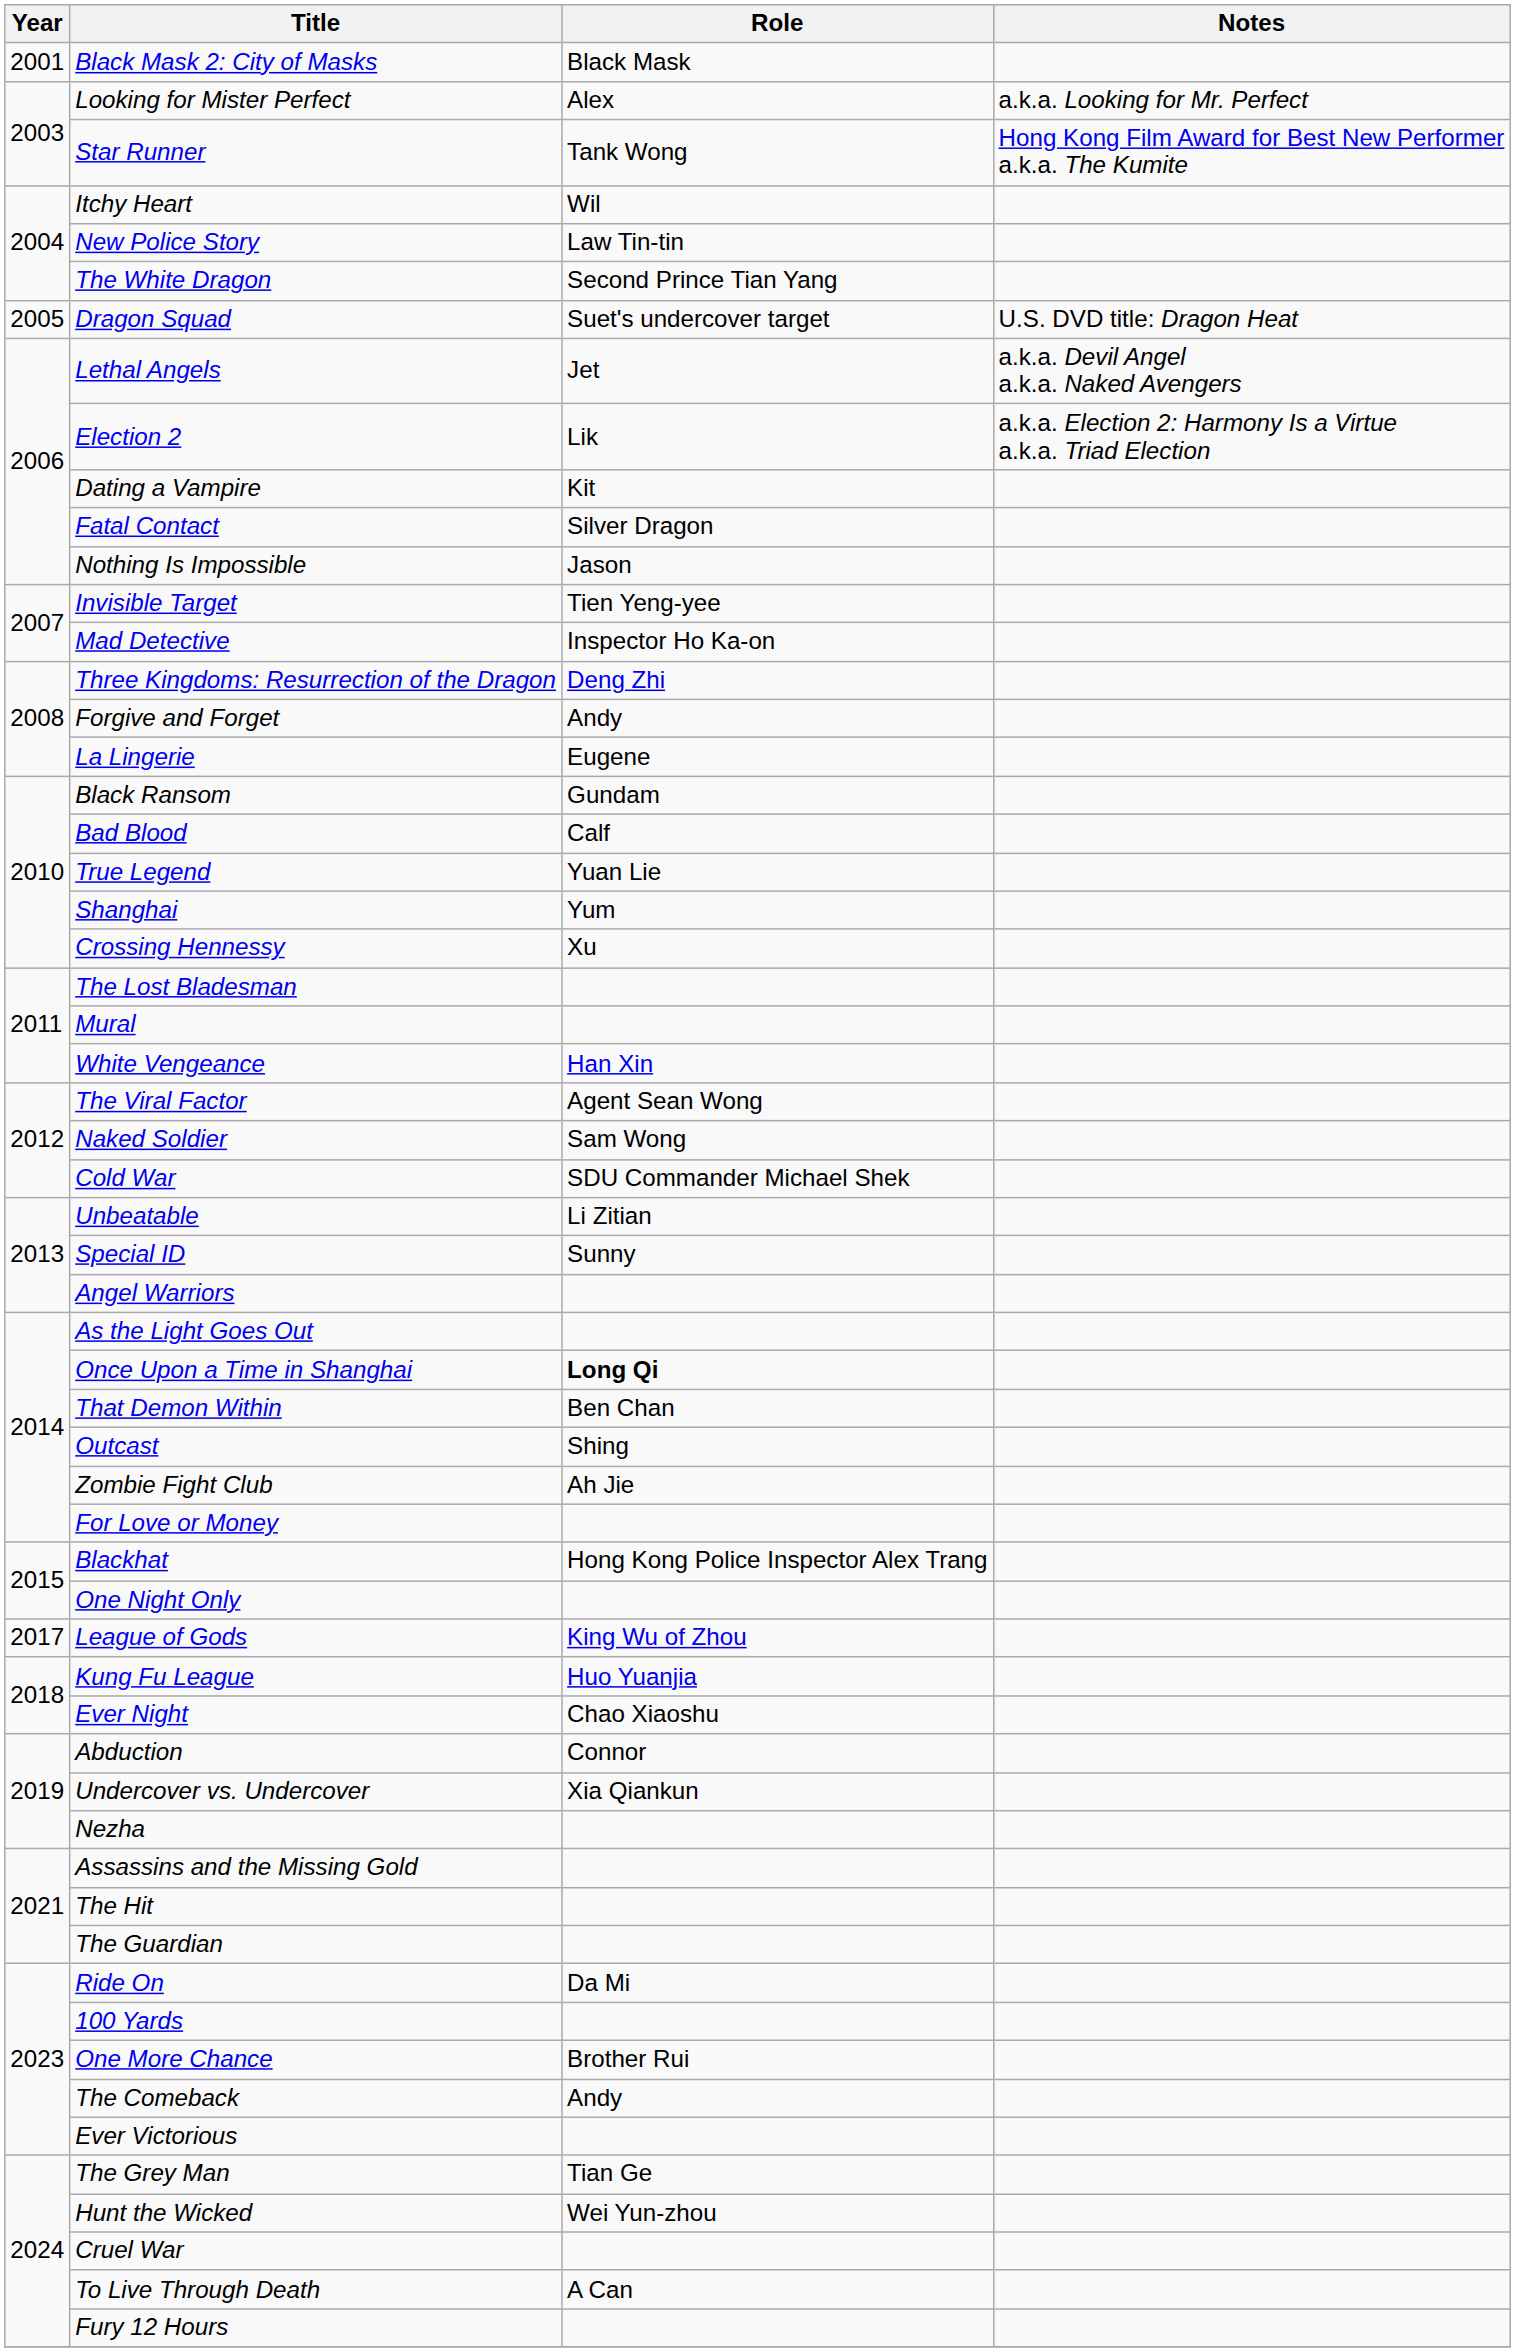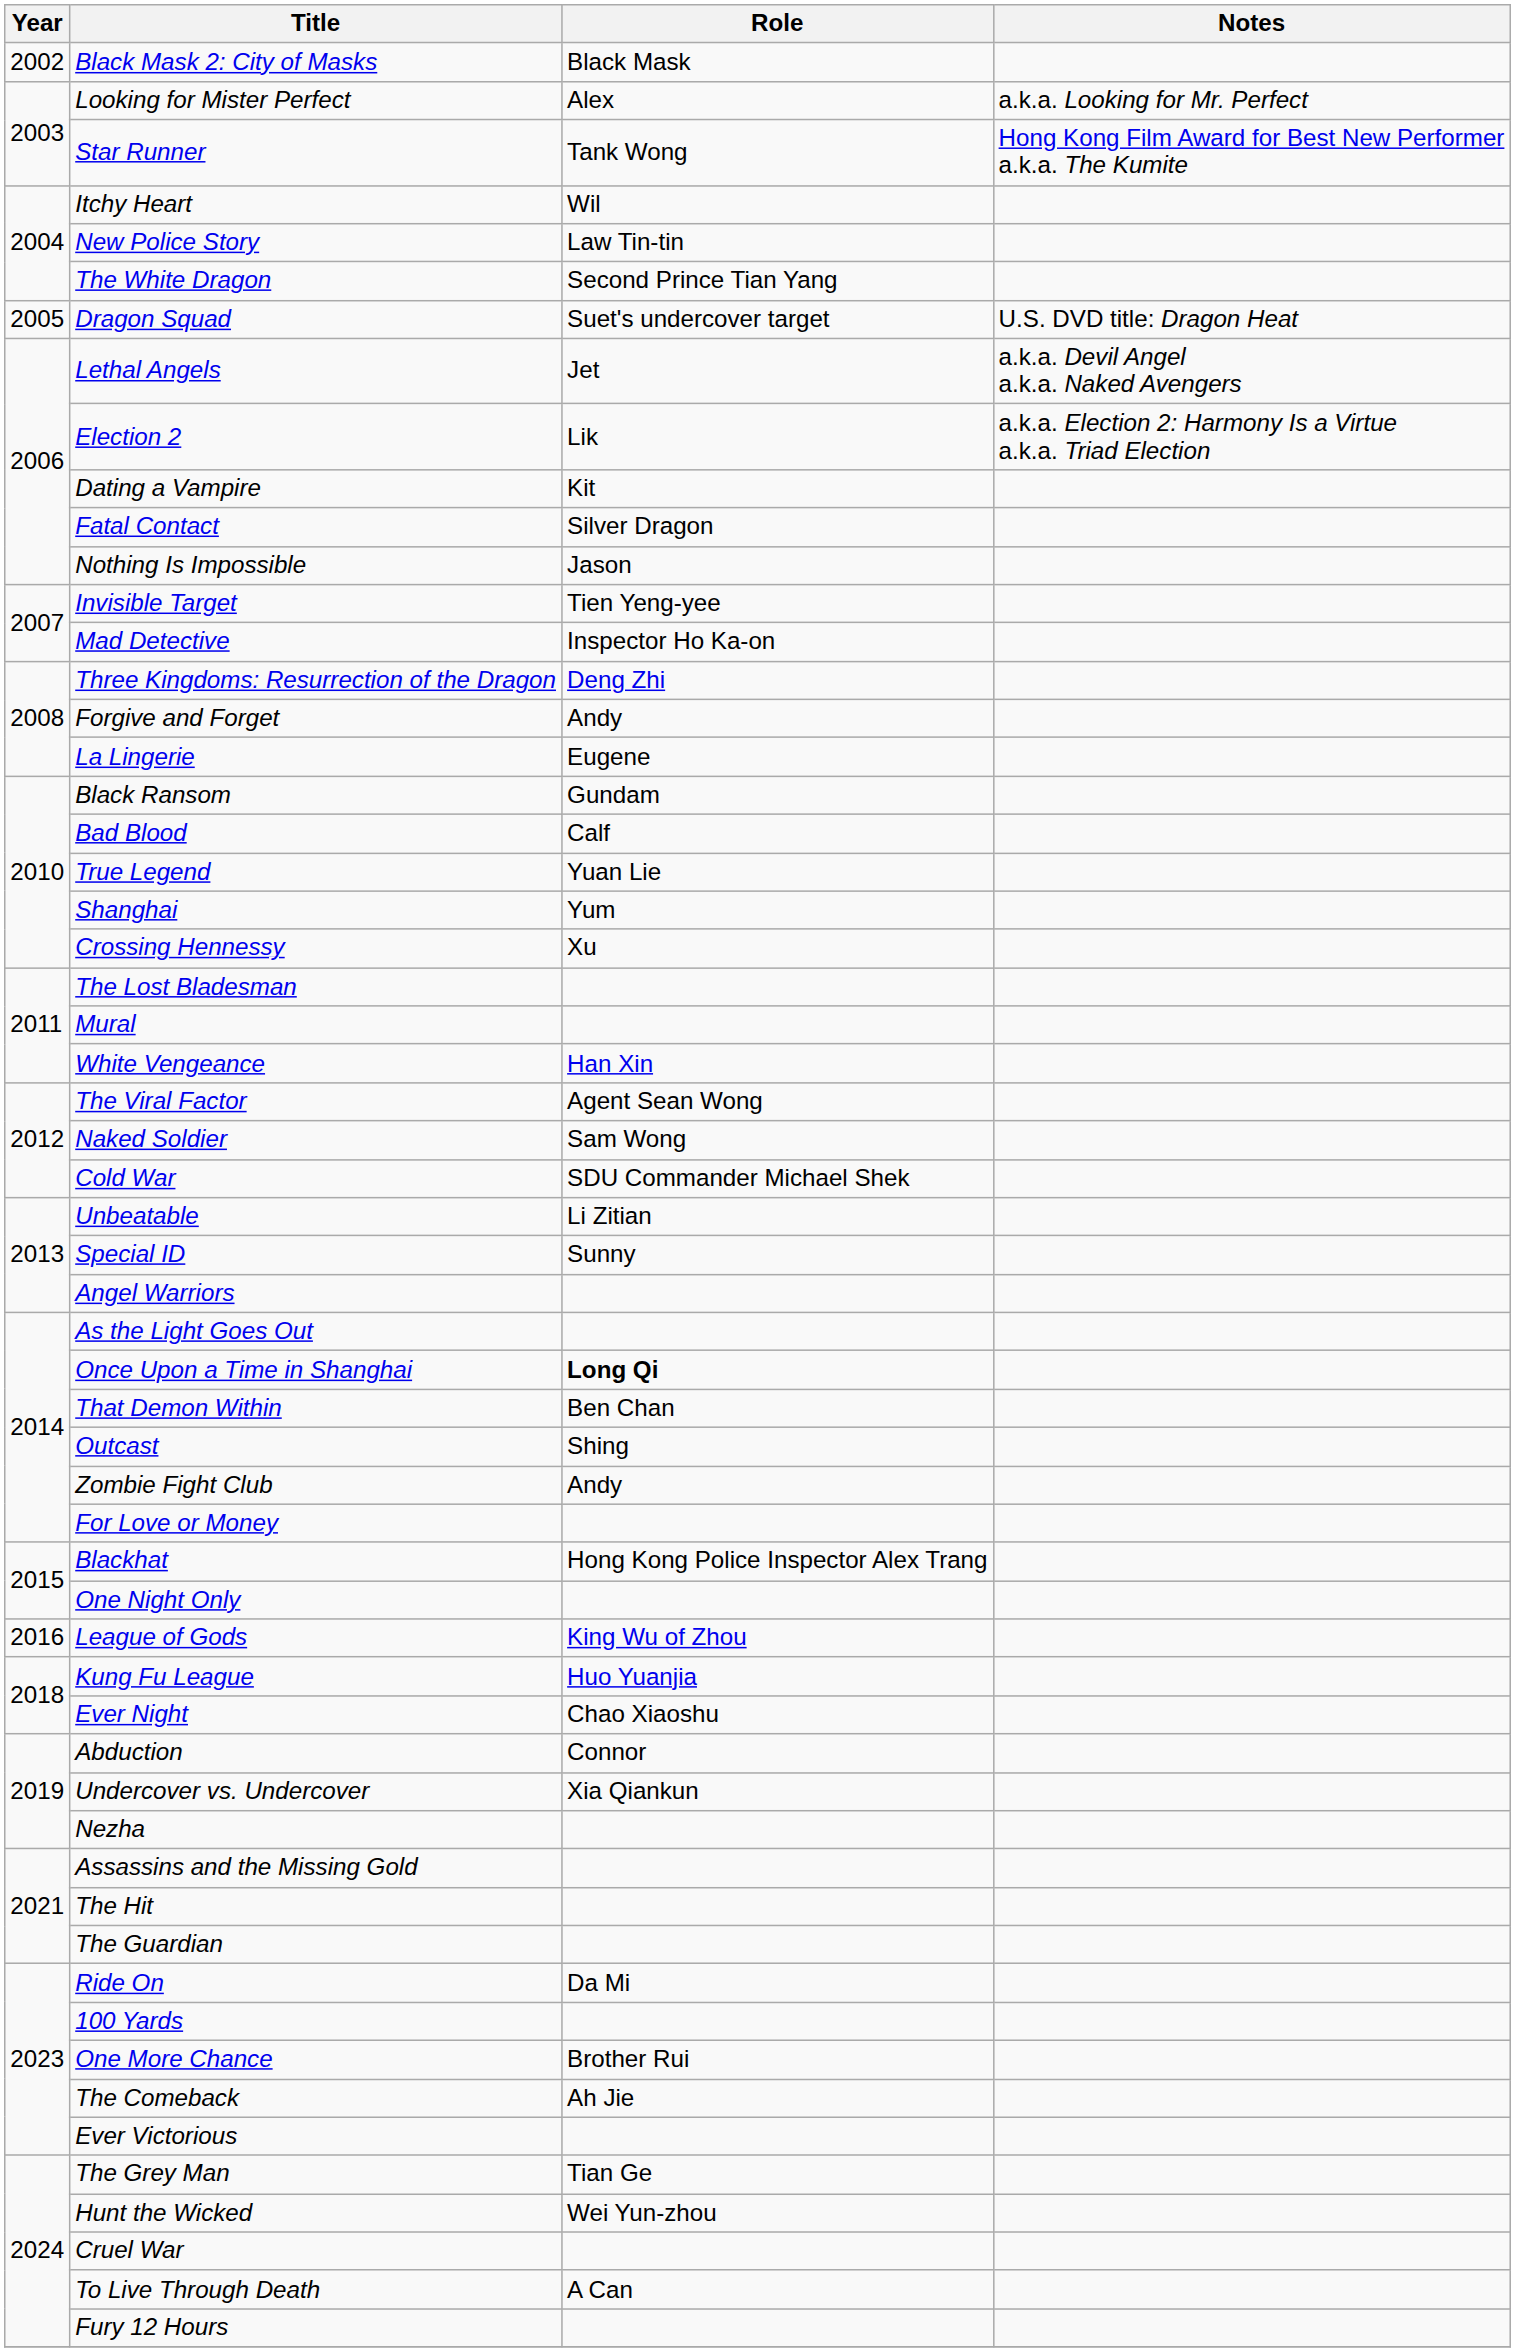Black Mask 2: City of Masks | Year: 2001 -> 2002
Zombie Fight Club | Role: Ah Jie -> Andy
League of Gods | Year: 2017 -> 2016
The Comeback | Role: Andy -> Ah Jie
